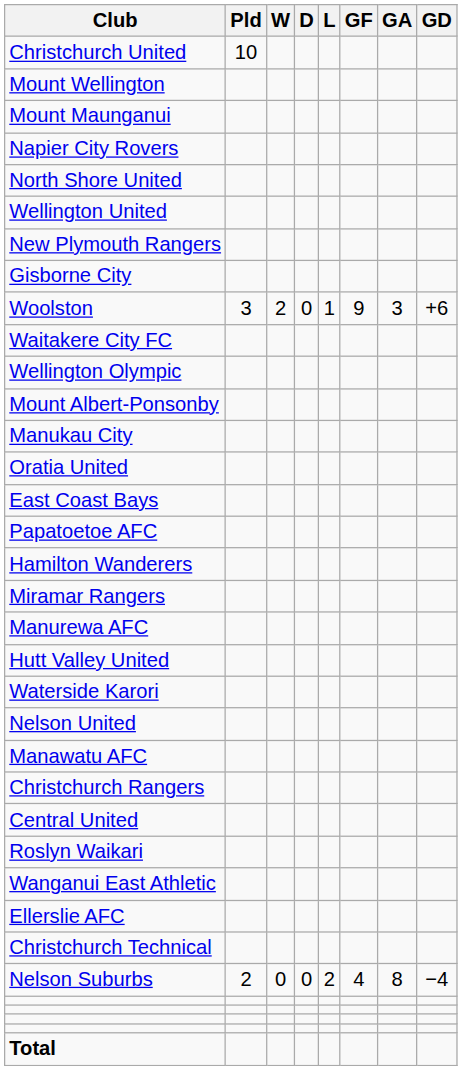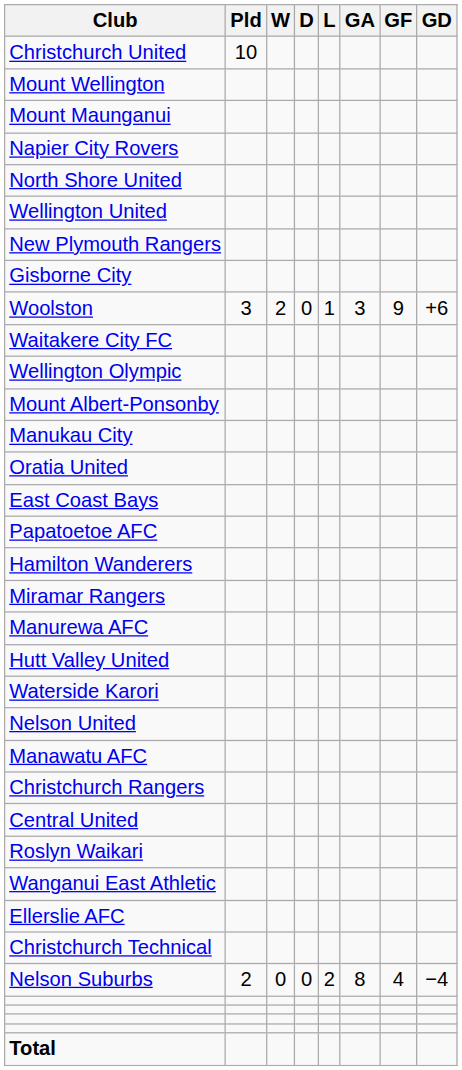columns swapped: GF <-> GA
